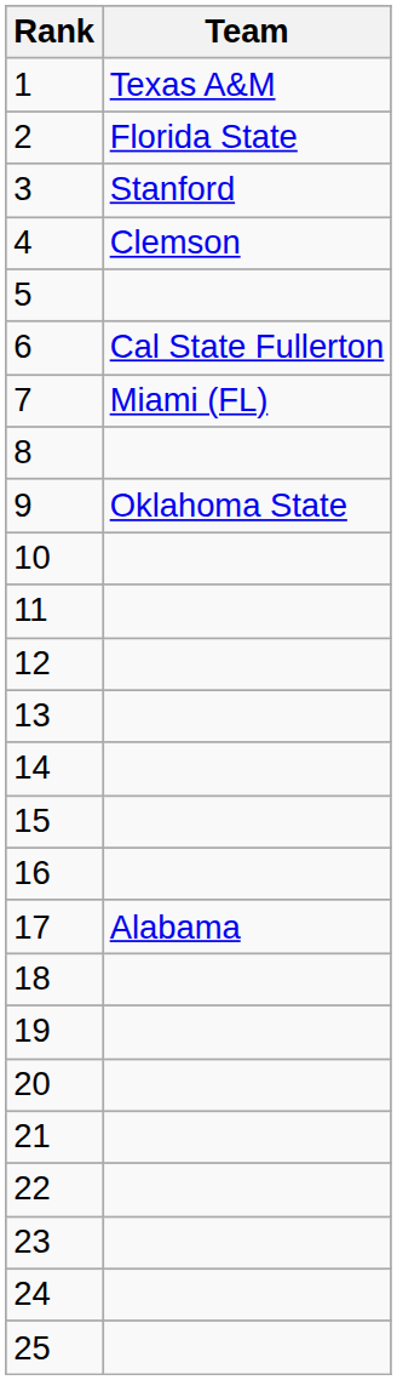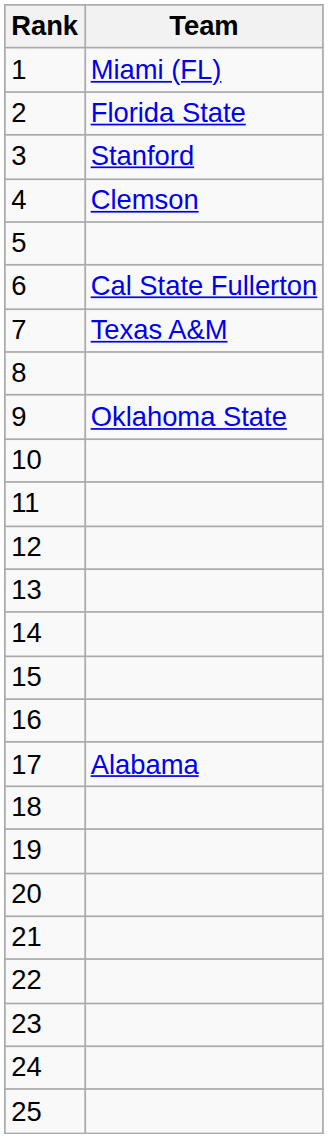1 | Team: Texas A&M -> Miami (FL)
7 | Team: Miami (FL) -> Texas A&M
